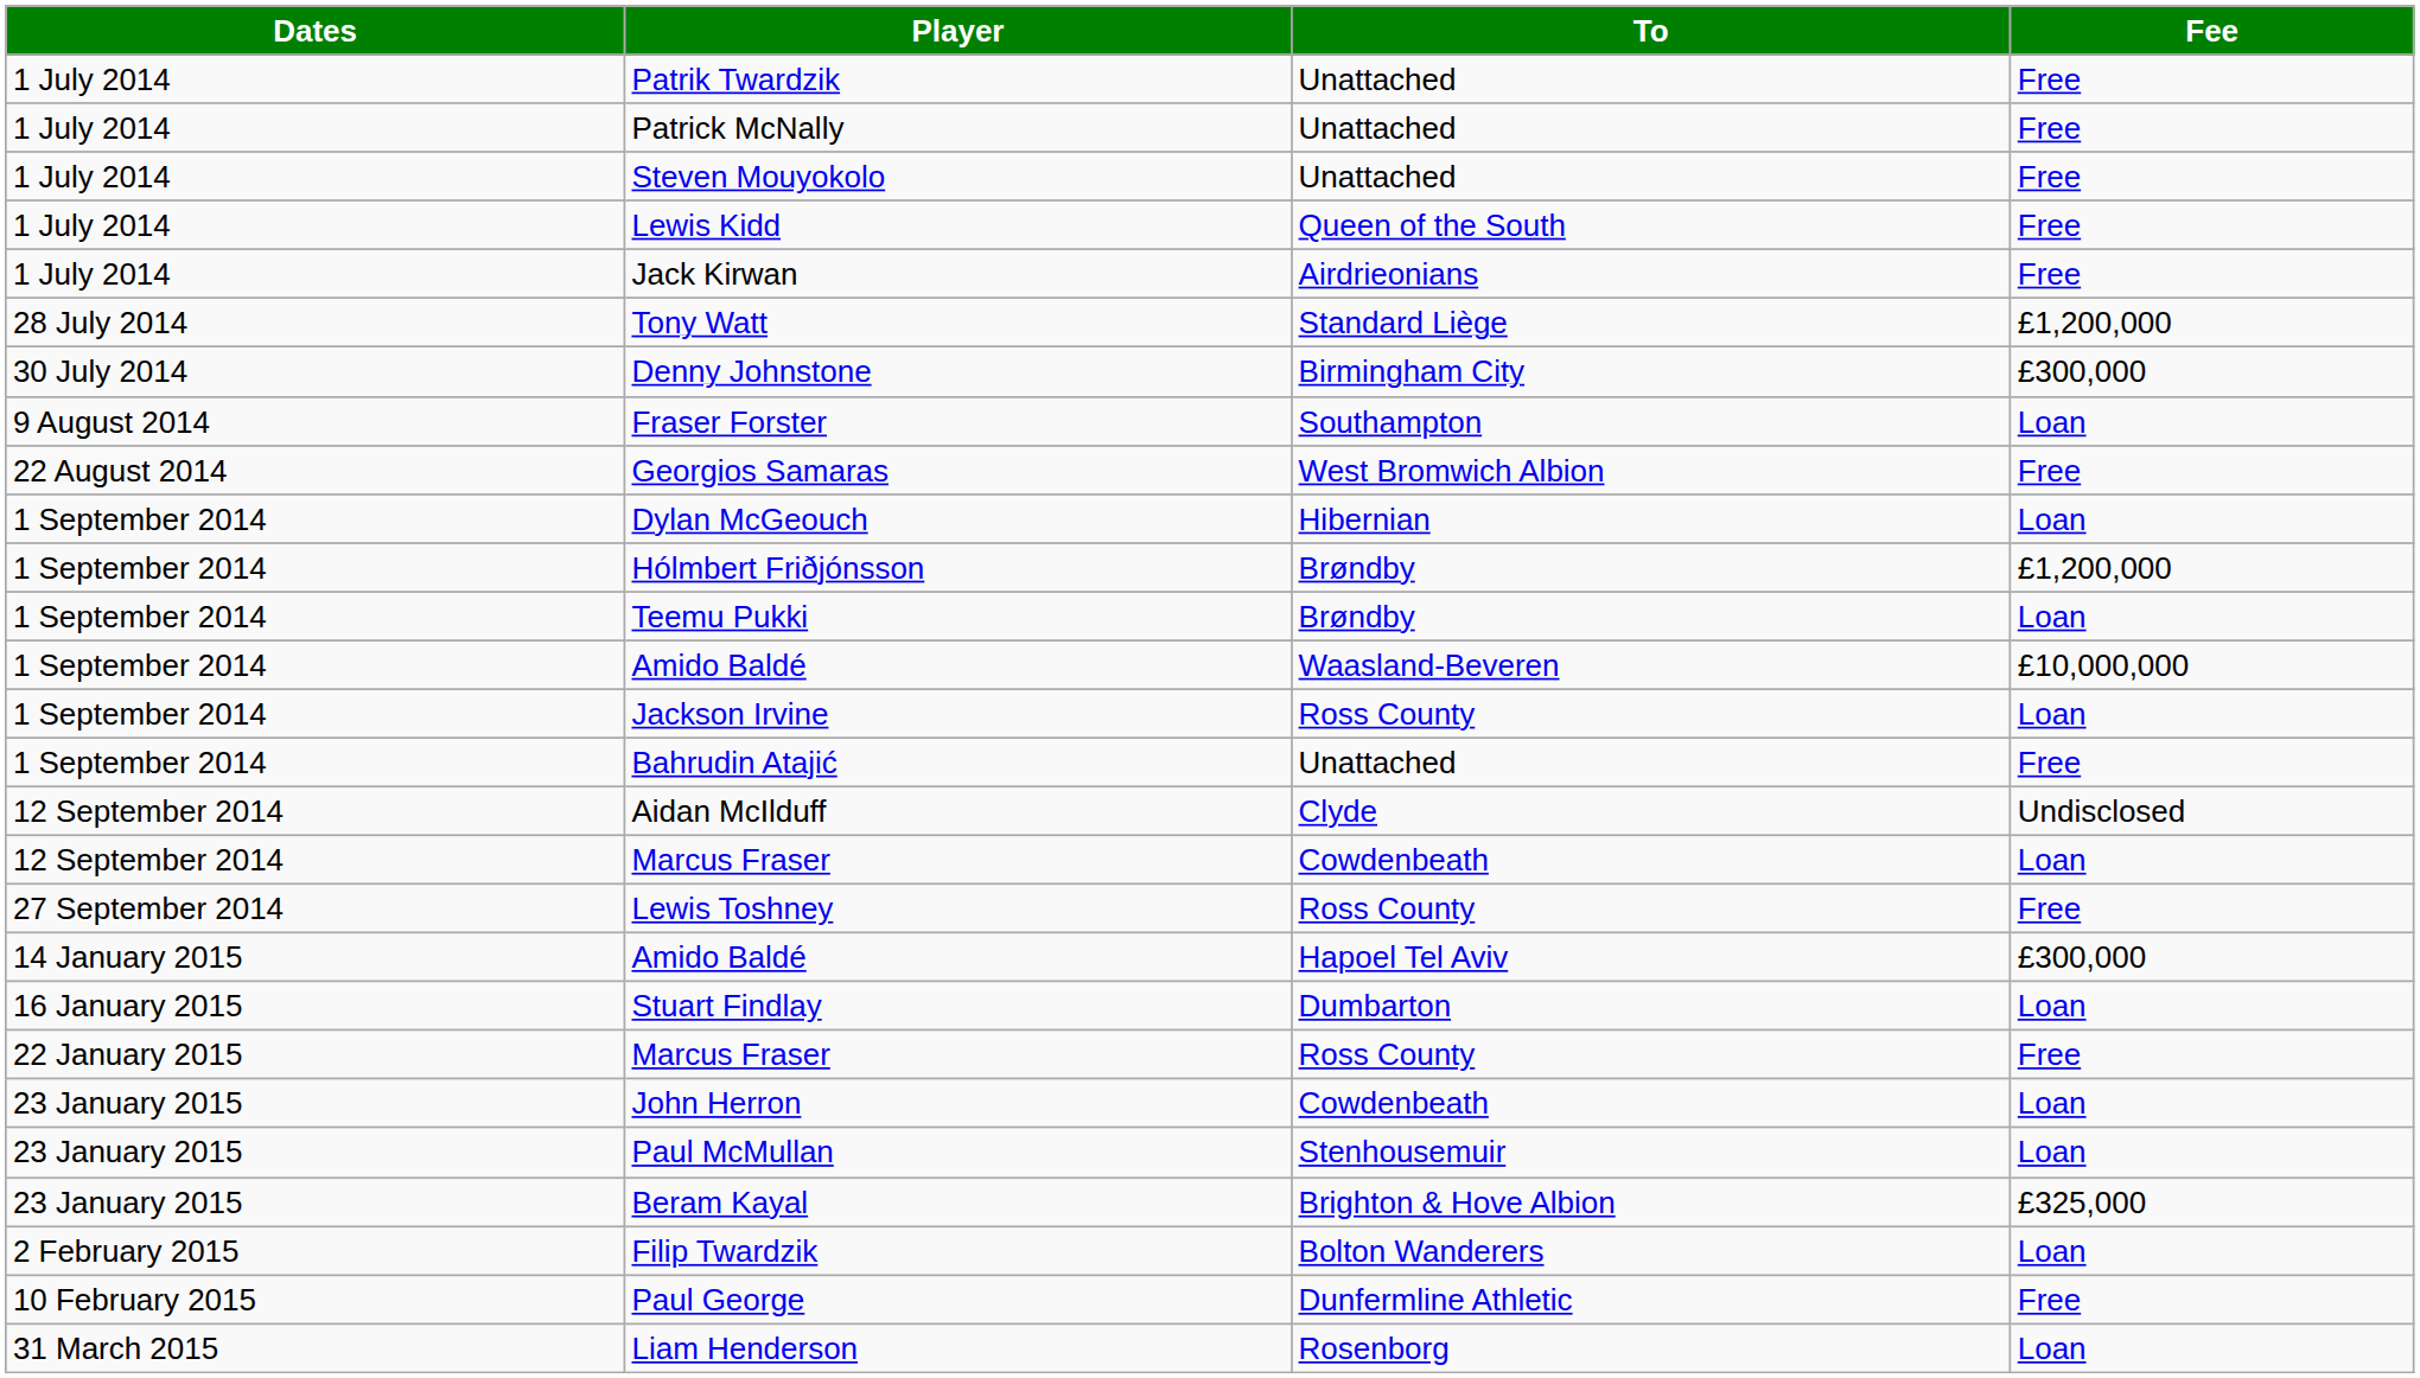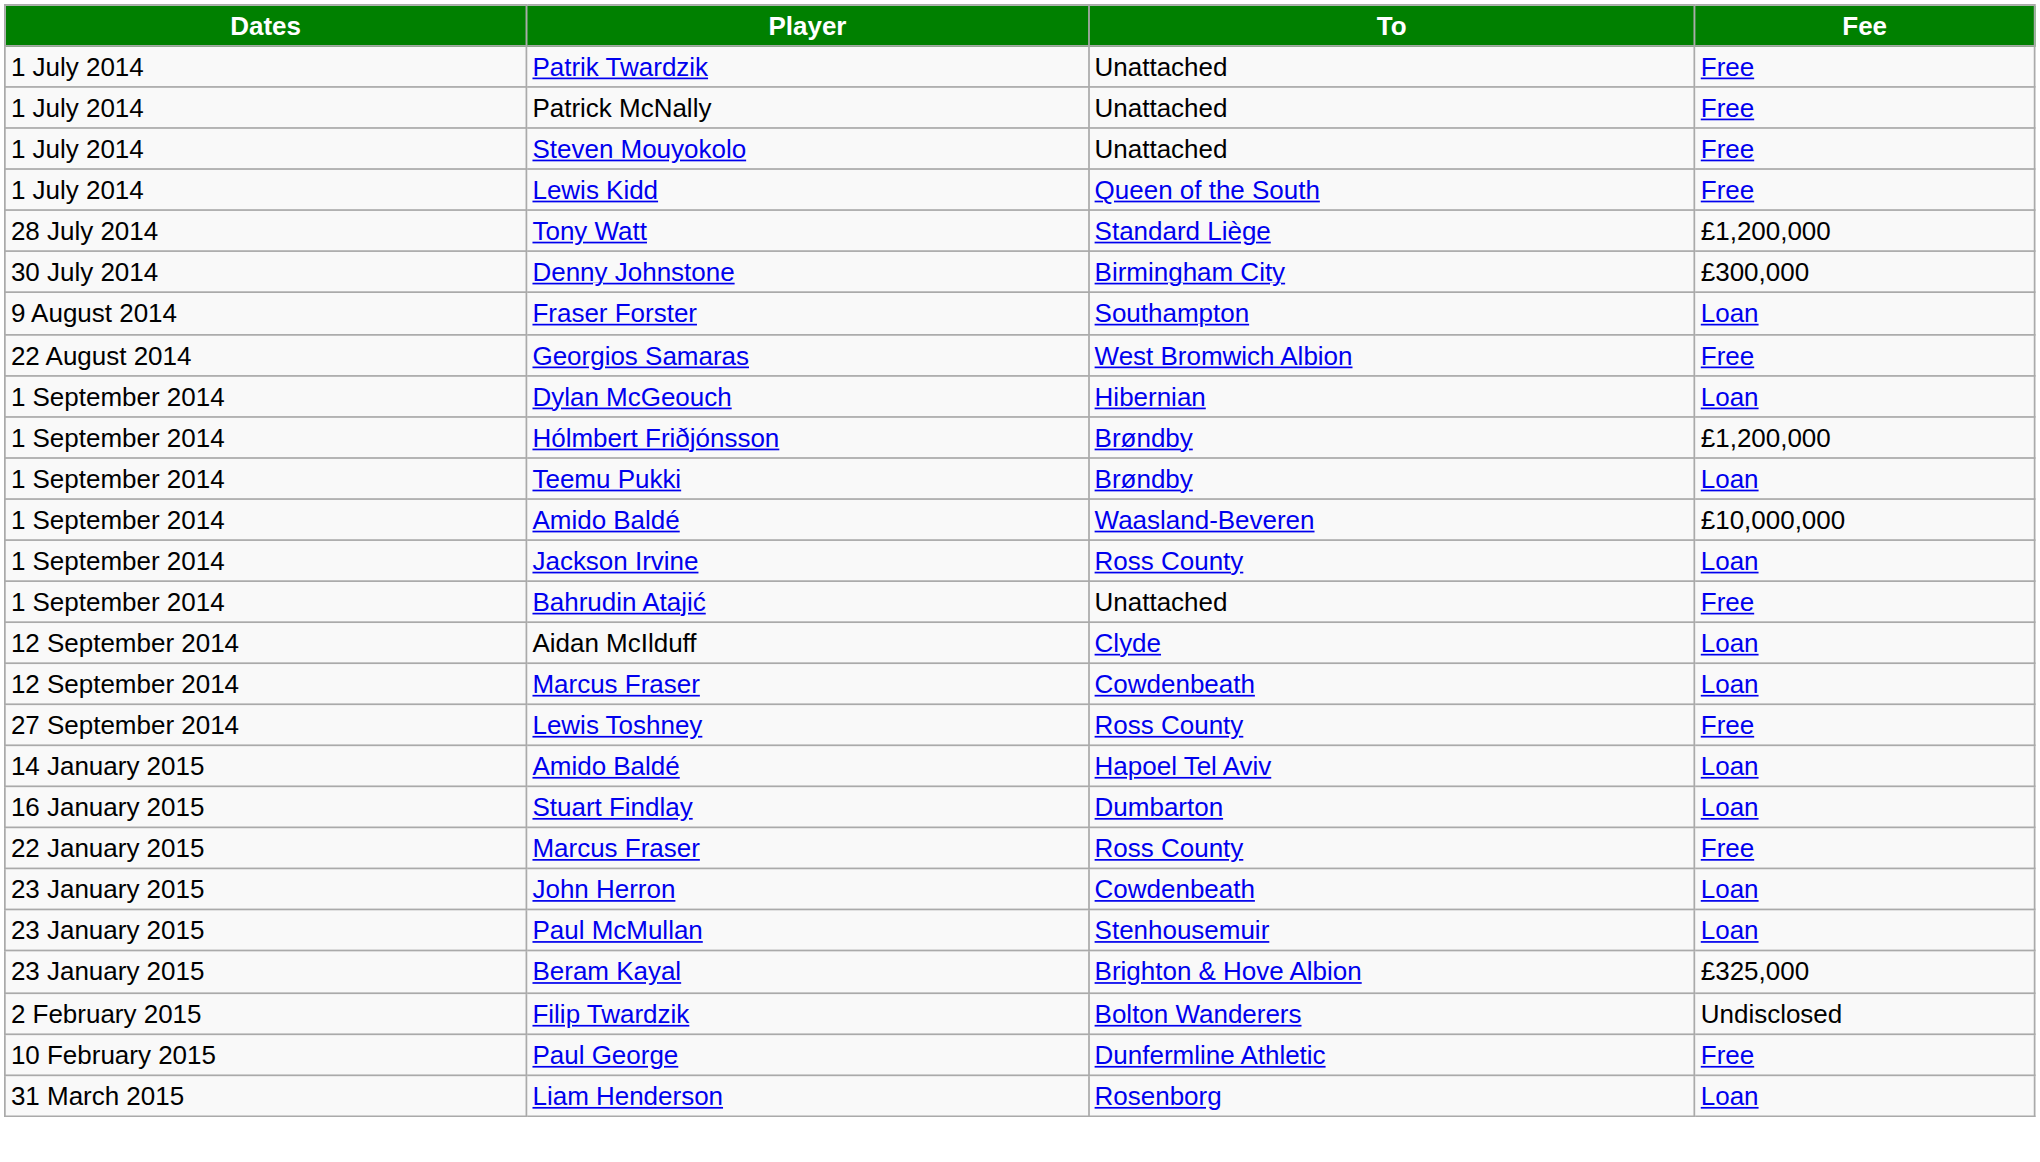- row: 1 July 2014 | Jack Kirwan | Airdrieonians | Free
Aidan McIlduff | Fee: Undisclosed -> Loan
Amido Baldé / Hapoel Tel Aviv | Fee: £300,000 -> Loan
Filip Twardzik | Fee: Loan -> Undisclosed
